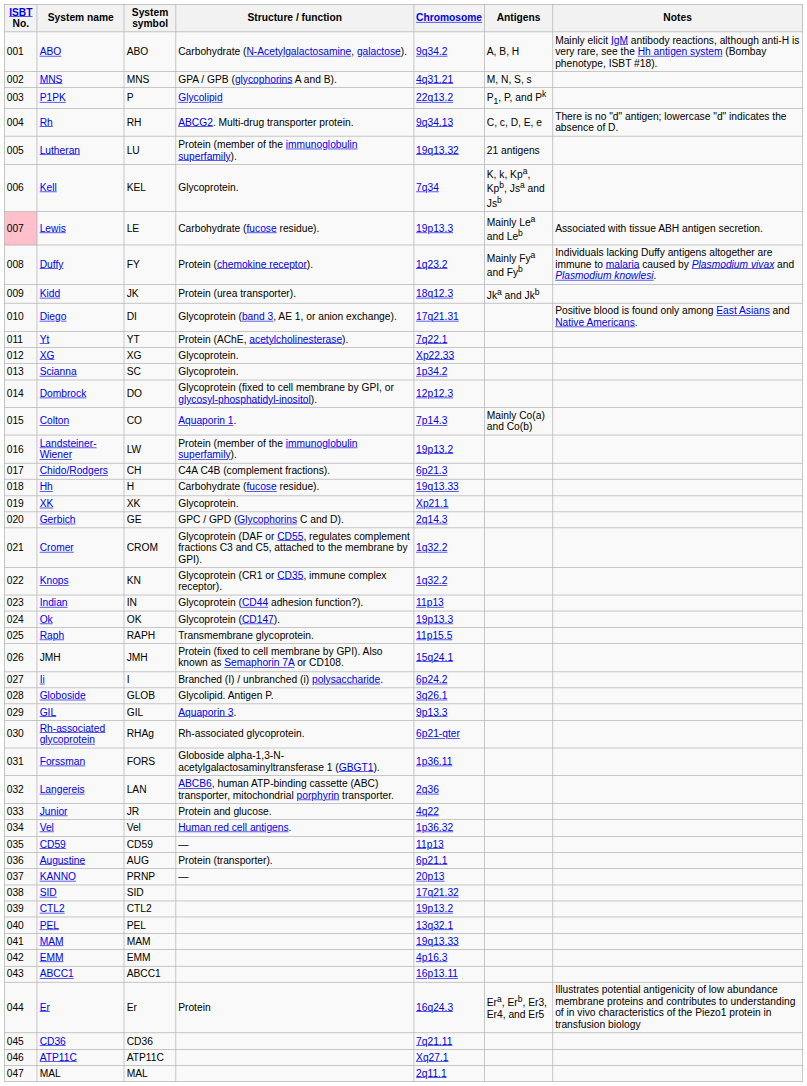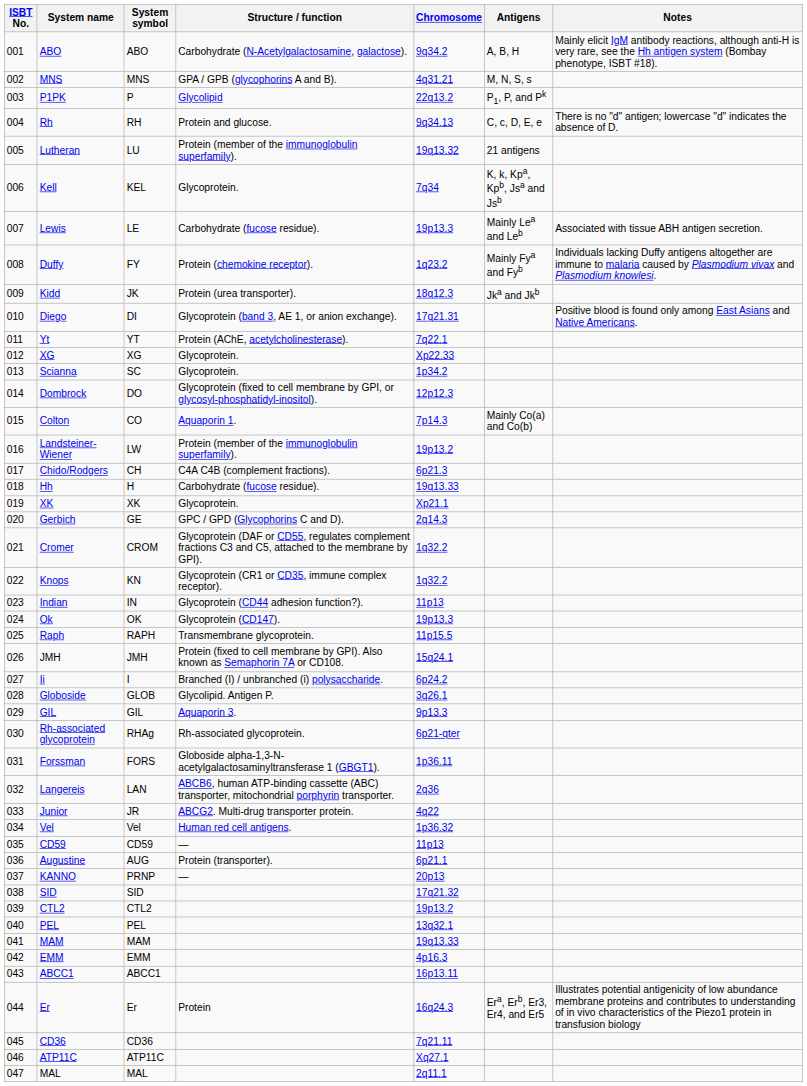Rh | Structure / function: ABCG2. Multi-drug transporter protein. -> Protein and glucose.
Lewis | ISBT No.: pink background -> no background
Junior | Structure / function: Protein and glucose. -> ABCG2. Multi-drug transporter protein.
